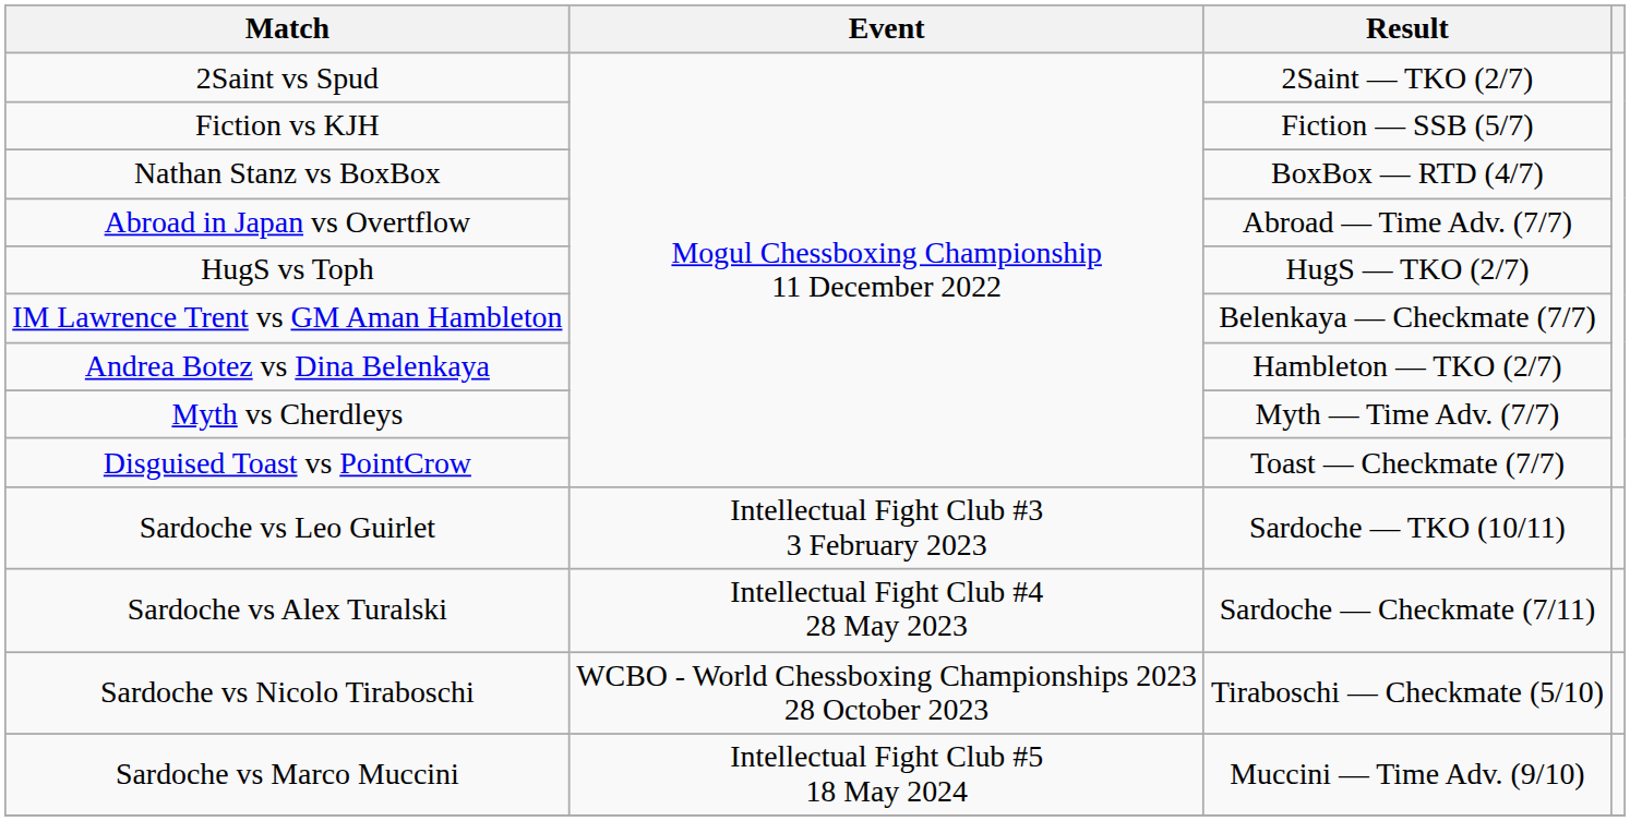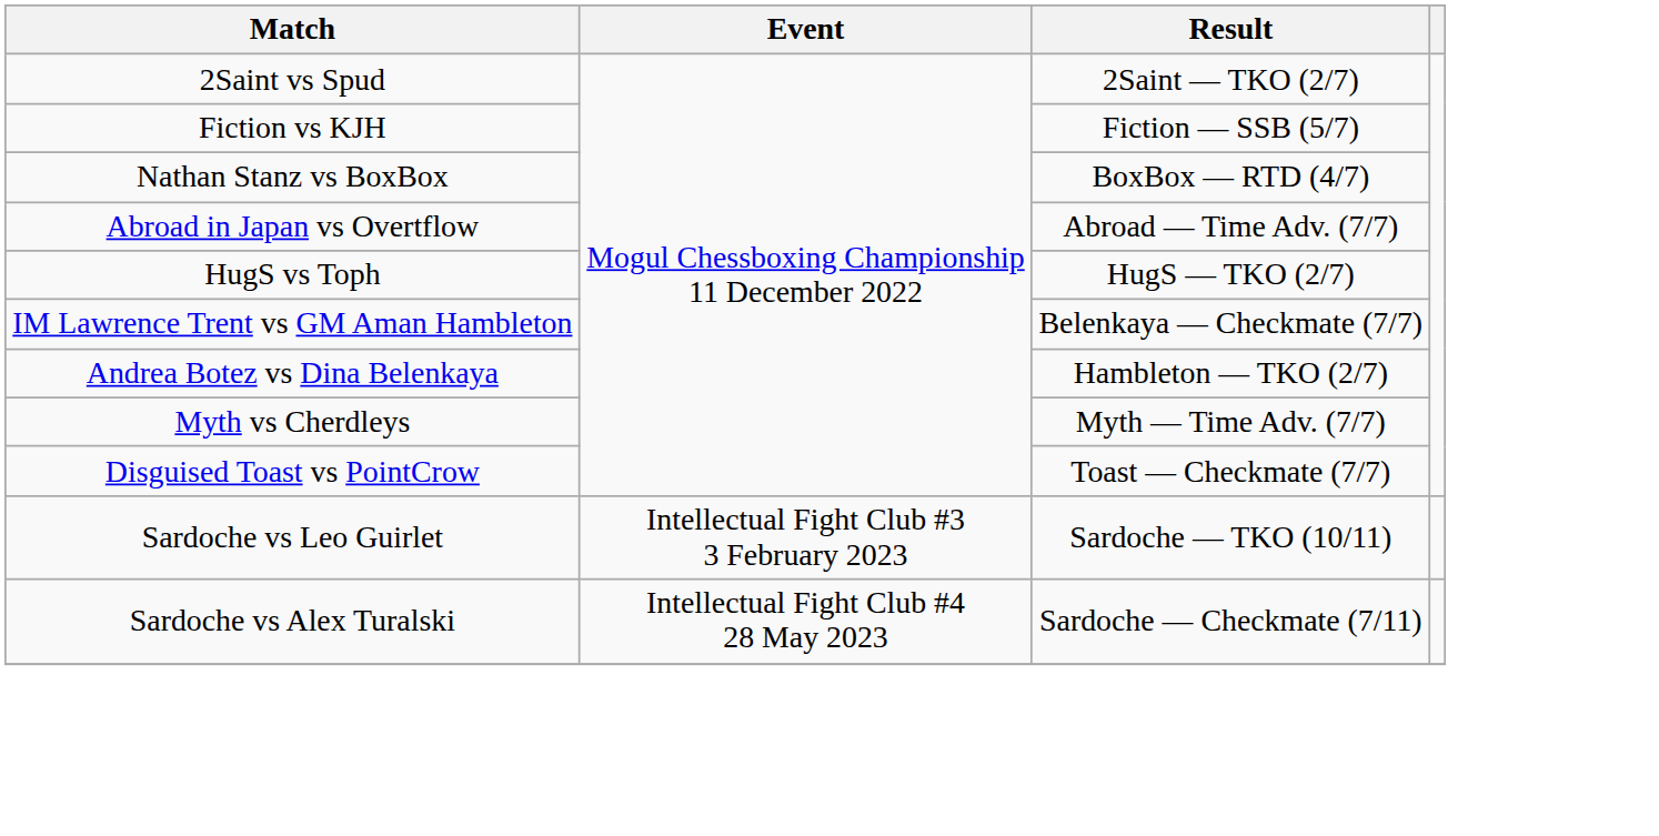- row: Sardoche vs Nicolo Tiraboschi | WCBO - World Chessboxing Championships 2023 28 October 2023 | Tiraboschi — Checkmate (5/10)
- row: Sardoche vs Marco Muccini | Intellectual Fight Club #5 18 May 2024 | Muccini — Time Adv. (9/10)
